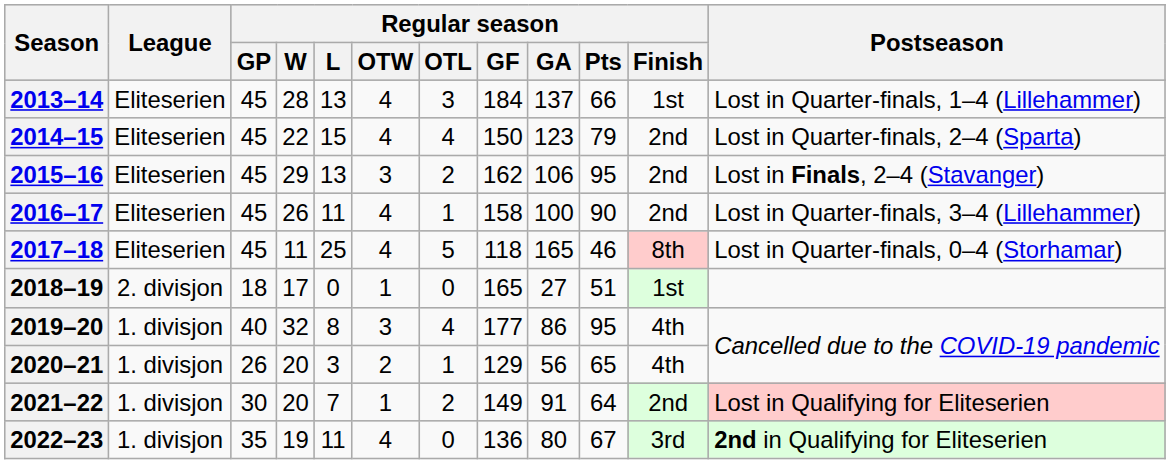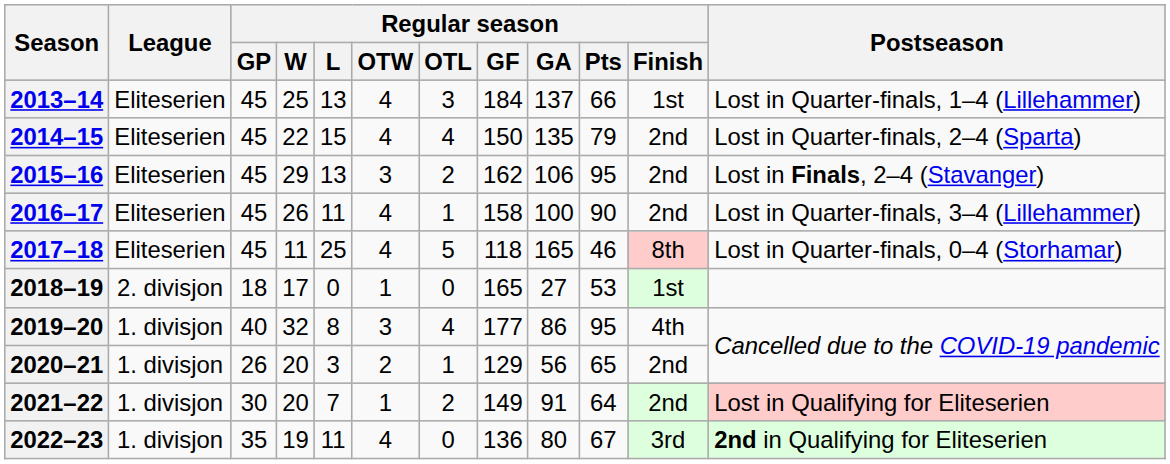2013–14 | Regular season / W: 28 -> 25
2014–15 | Regular season / GA: 123 -> 135
2018–19 | Regular season / Pts: 51 -> 53
2020–21 | Regular season / Finish: 4th -> 2nd
